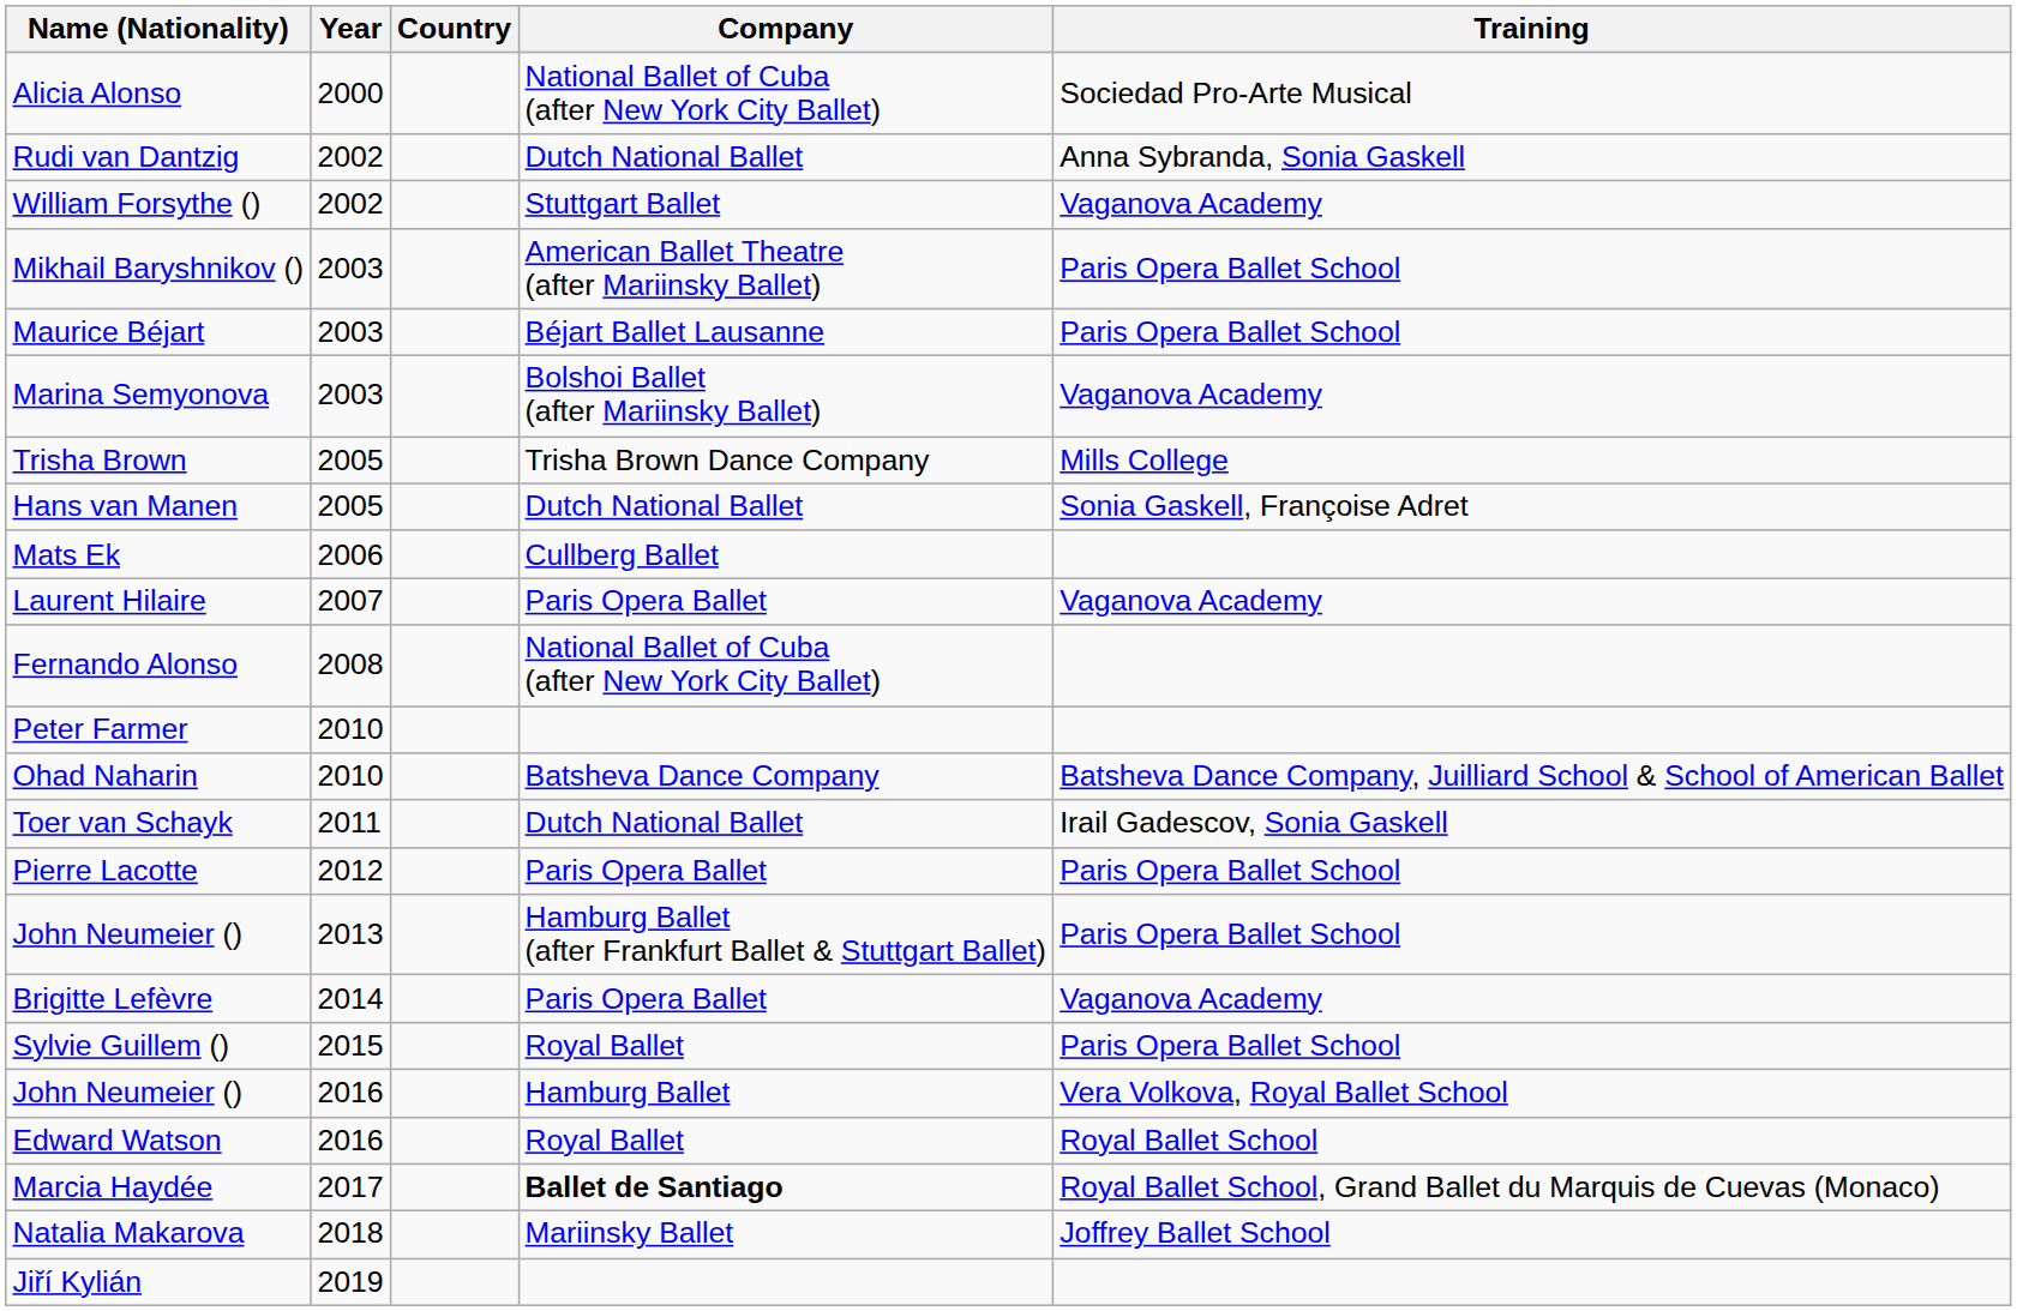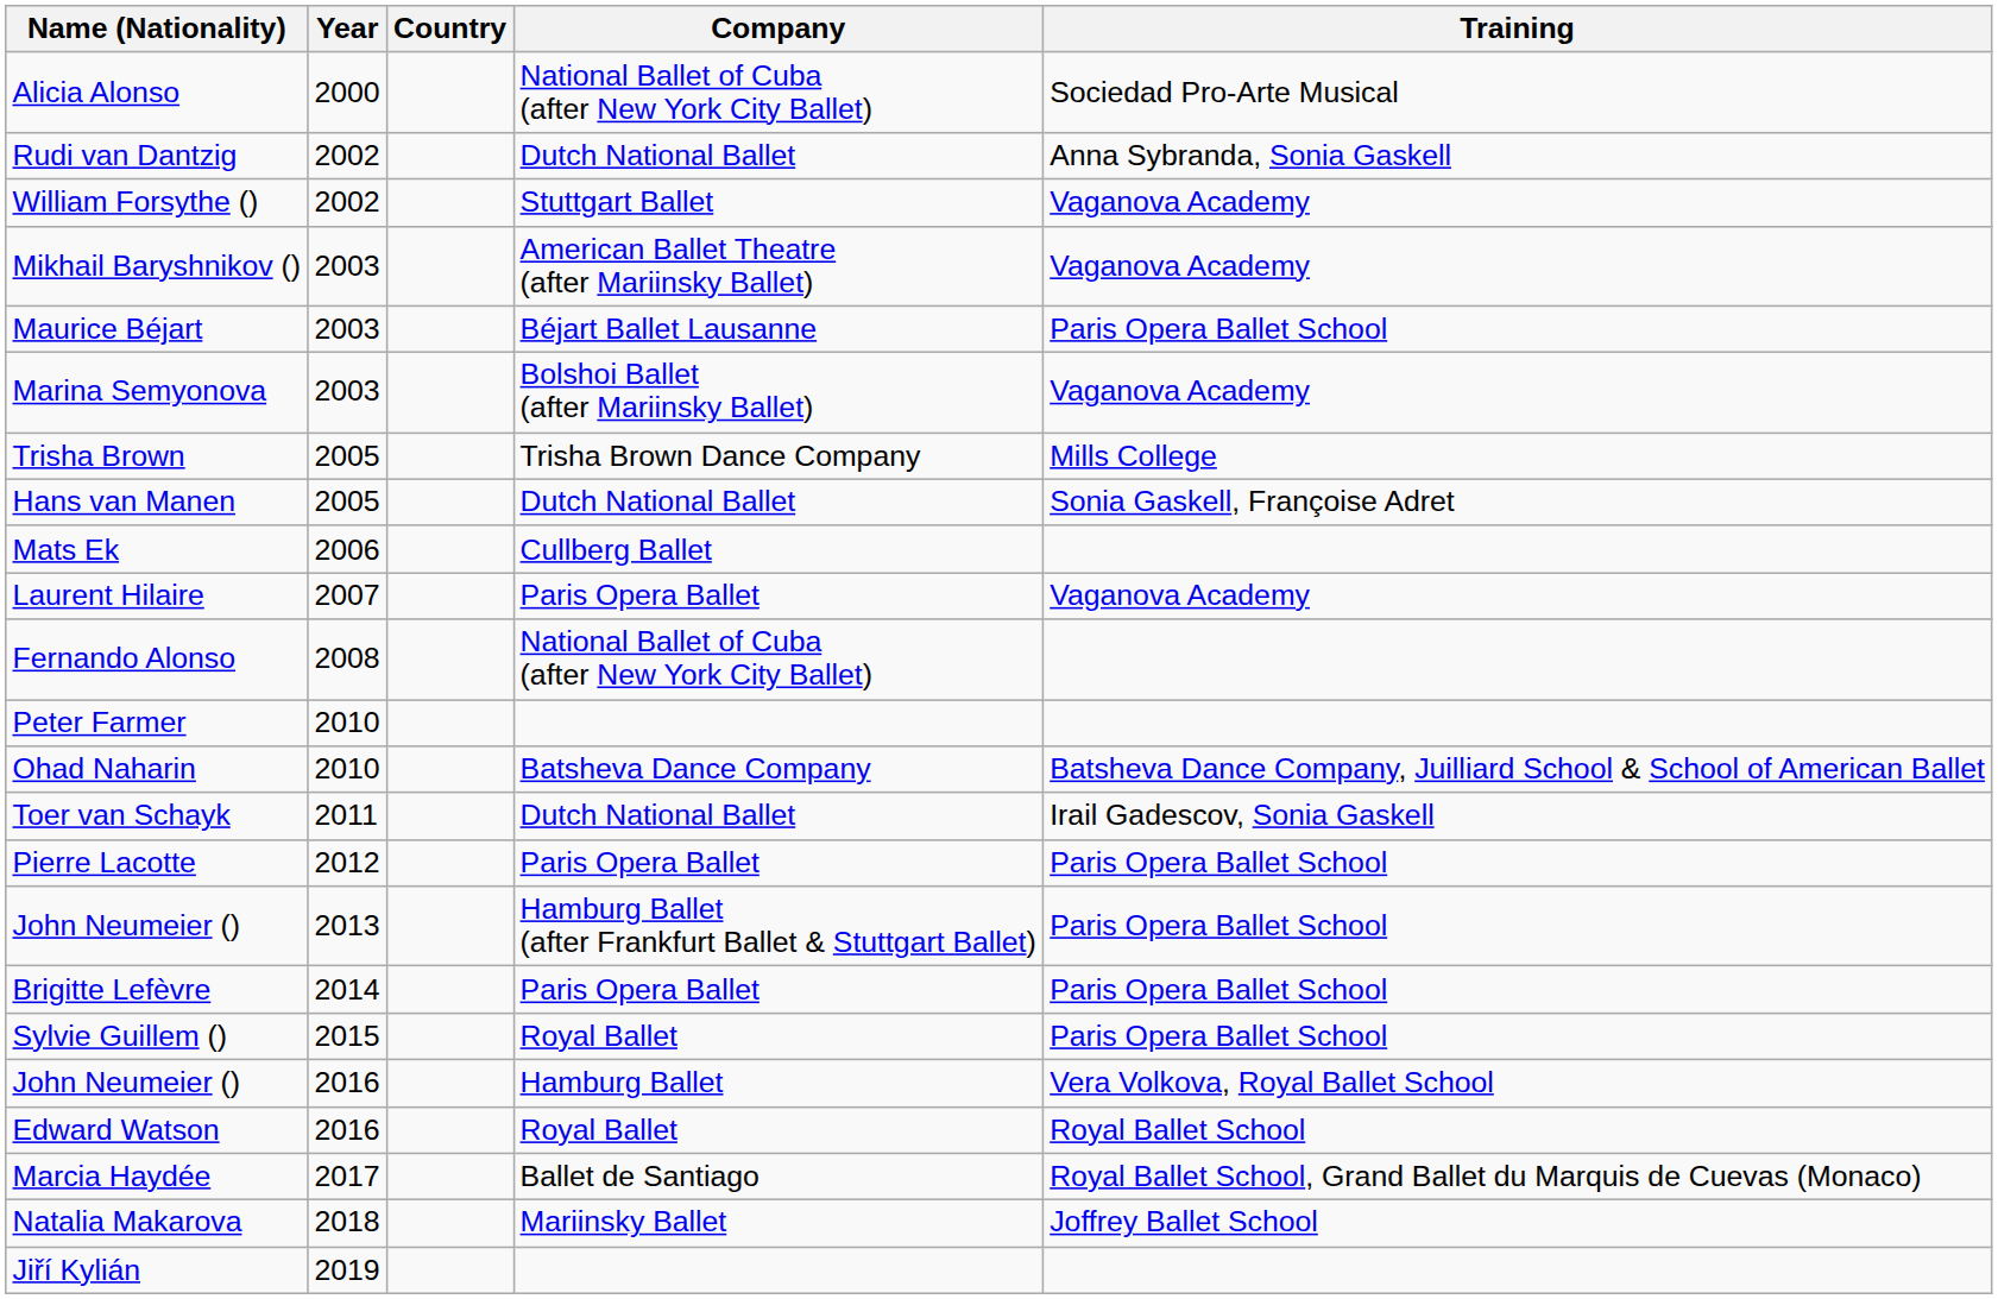Mikhail Baryshnikov () | Training: Paris Opera Ballet School -> Vaganova Academy
Brigitte Lefèvre | Training: Vaganova Academy -> Paris Opera Ballet School
Marcia Haydée | Company: bold -> normal
